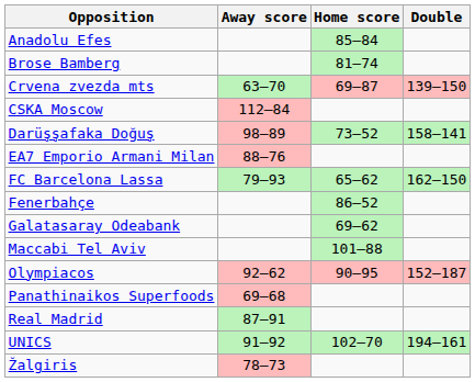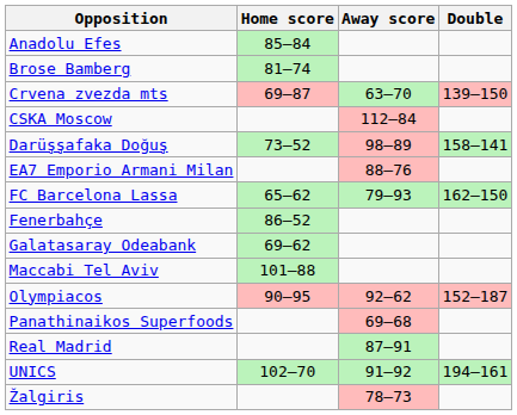columns swapped: Home score <-> Away score
